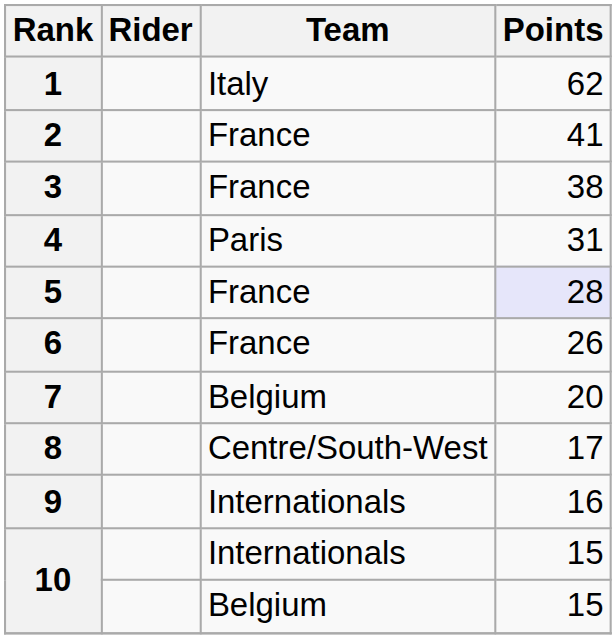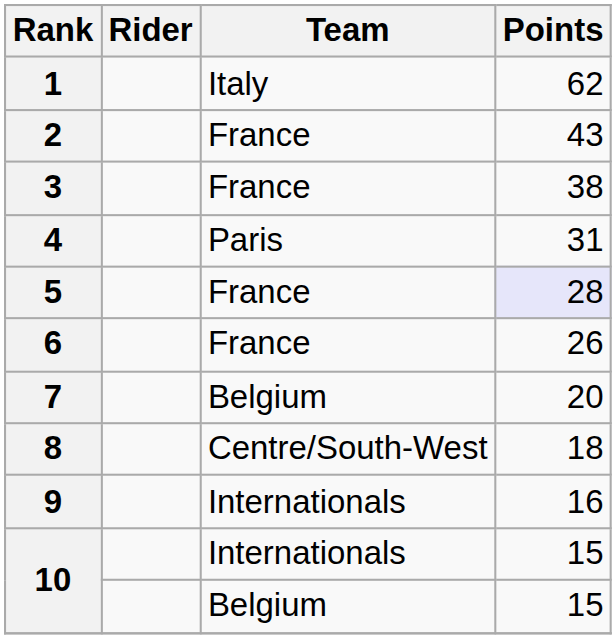2 | Points: 41 -> 43
8 | Points: 17 -> 18
